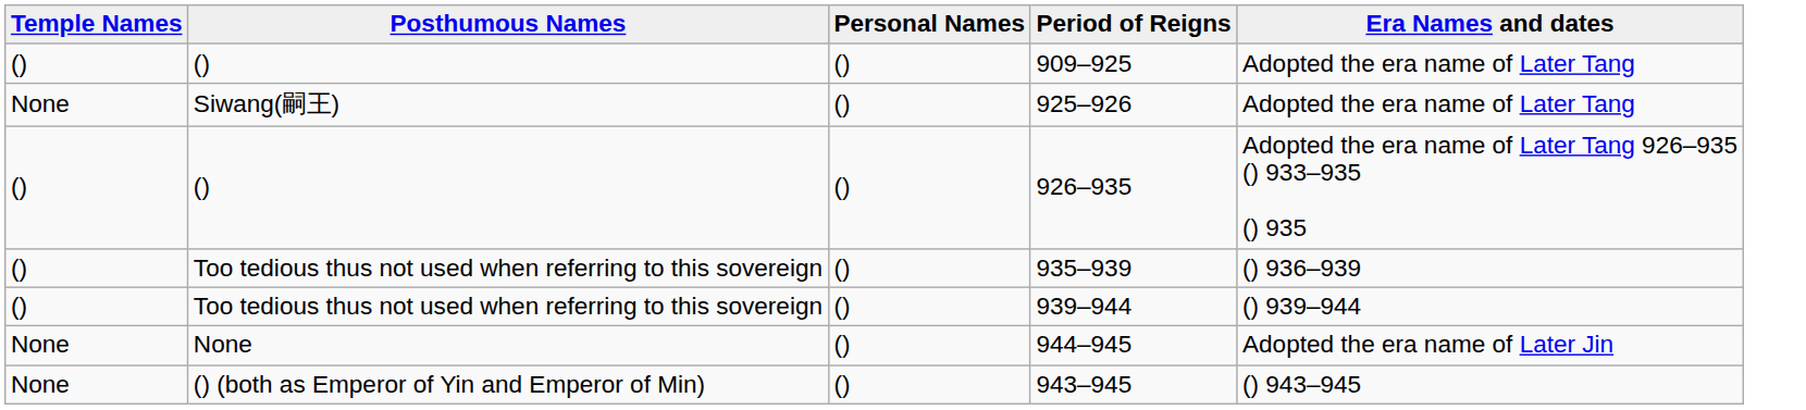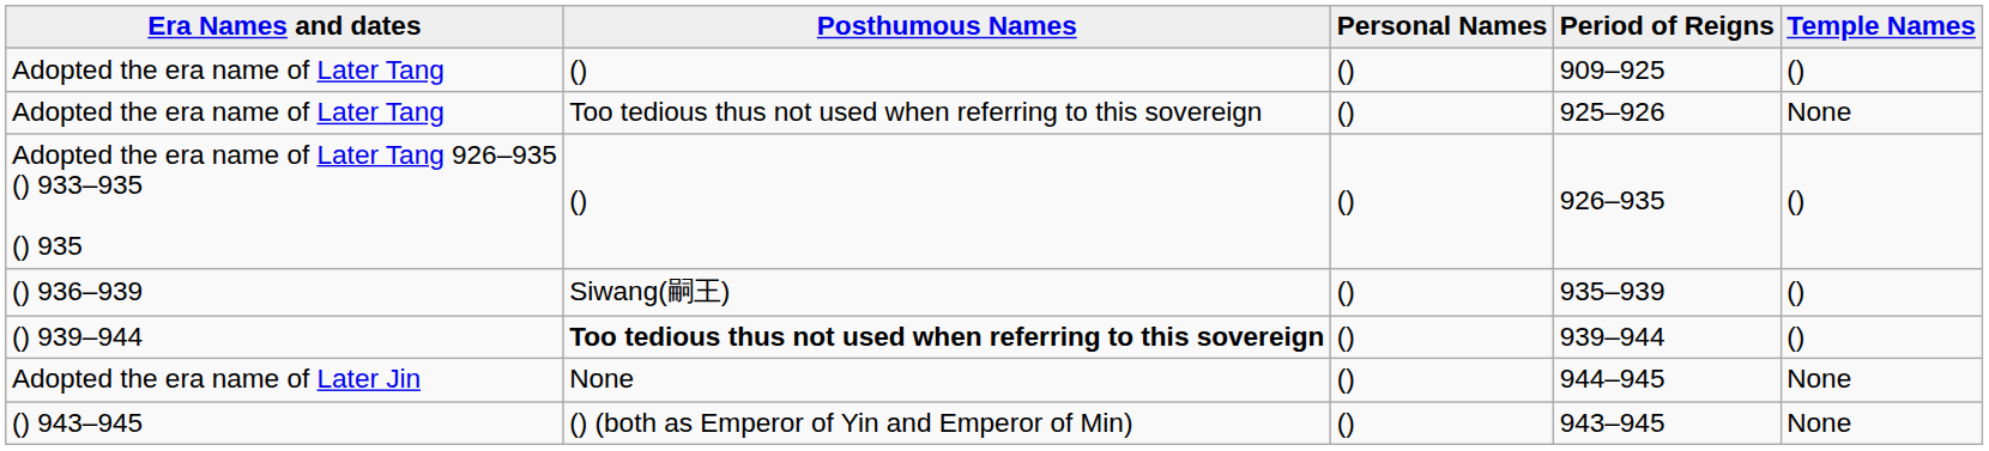columns swapped: Temple Names <-> Era Names and dates
925–926 | Posthumous Names: Siwang(嗣王) -> Too tedious thus not used when referring to this sovereign
935–939 | Posthumous Names: Too tedious thus not used when referring to this sovereign -> Siwang(嗣王)
939–944 | Posthumous Names: normal -> bold
